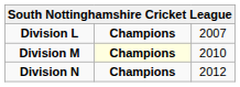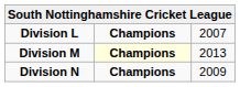Division M | column 3: 2010 -> 2013
Division N | column 3: 2012 -> 2009
